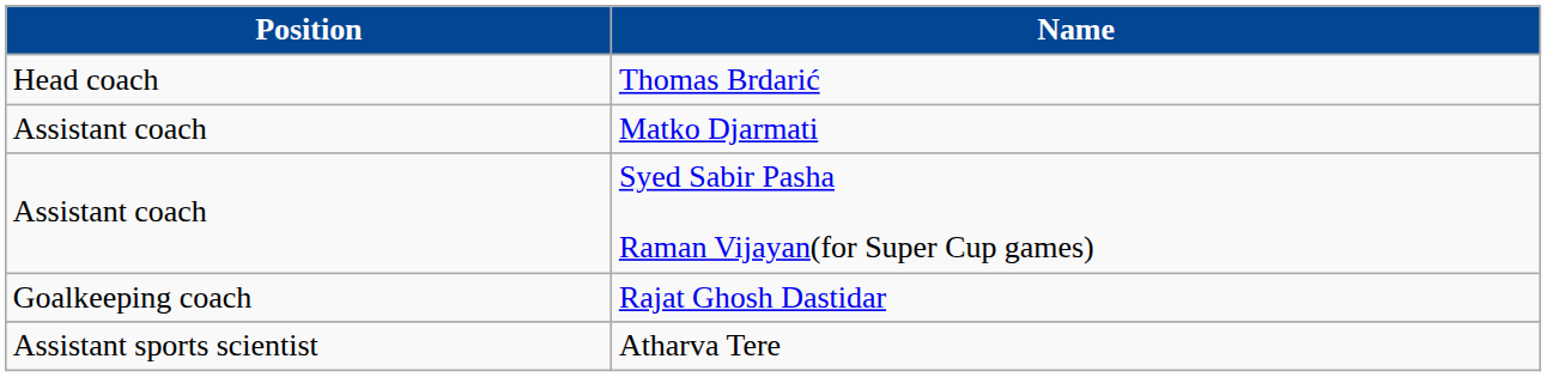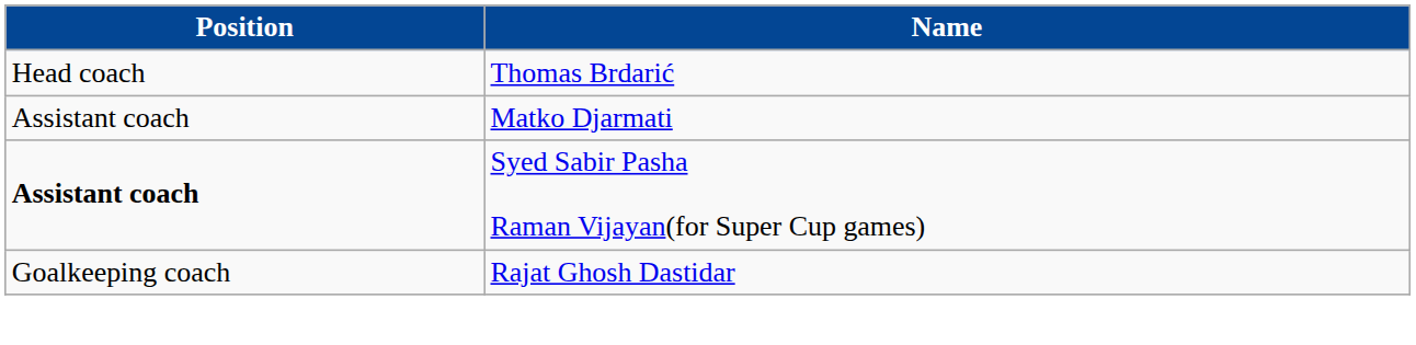Syed Sabir Pasha Raman Vijayan(for Super Cup games) | Position: normal -> bold
- row: Assistant sports scientist | Atharva Tere
